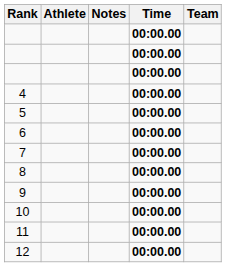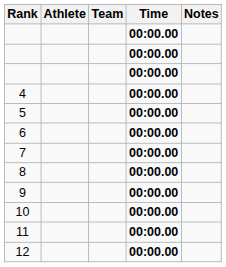columns swapped: Team <-> Notes
